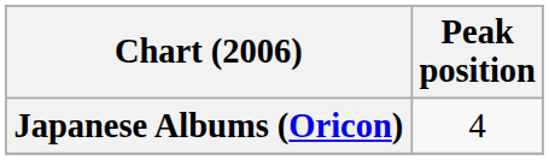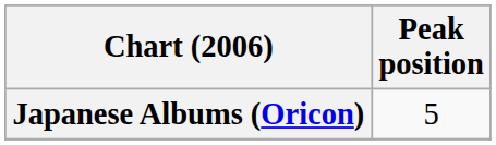Japanese Albums (Oricon) | Peak position: 4 -> 5
